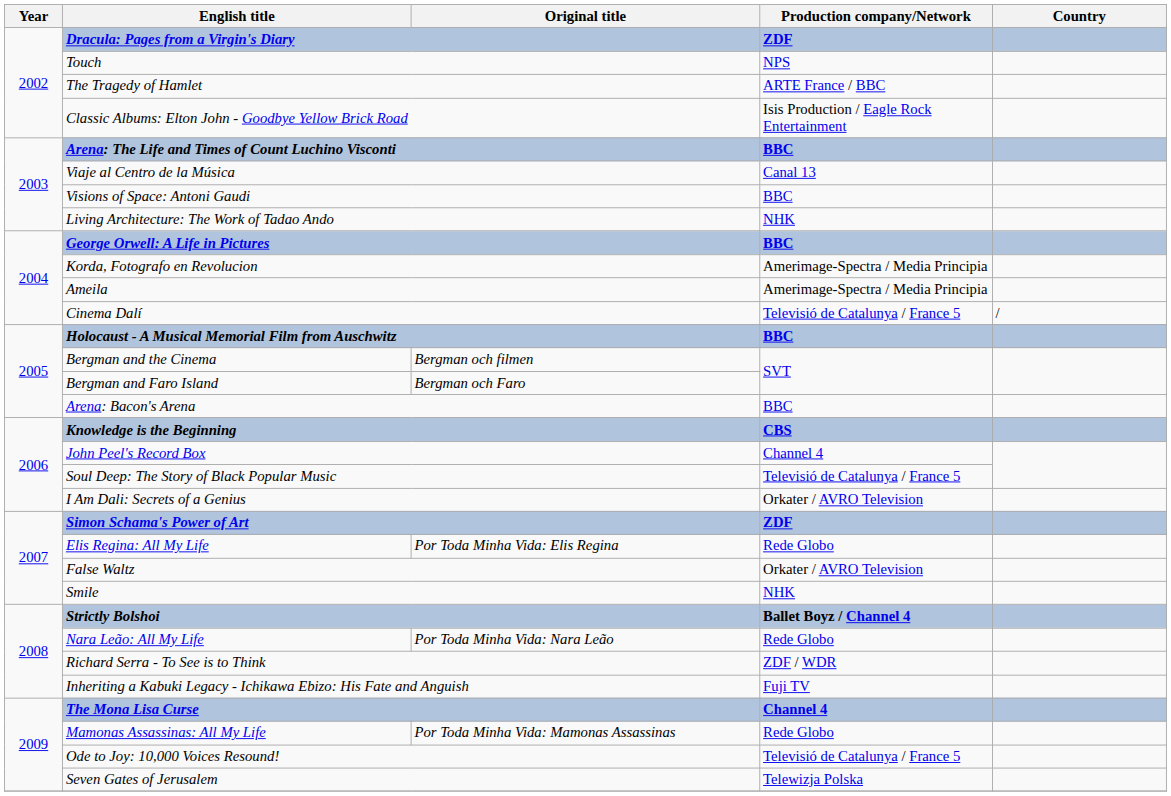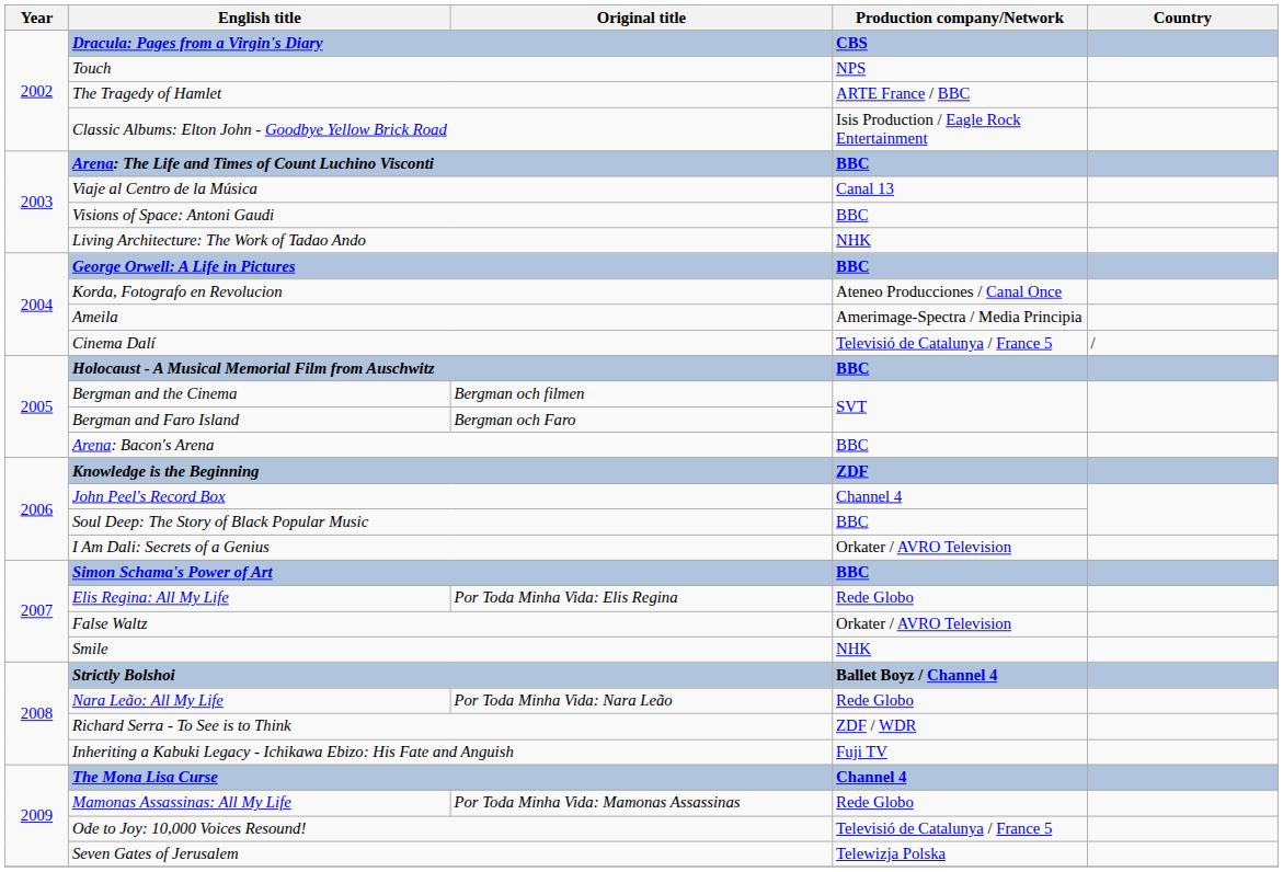Dracula: Pages from a Virgin's Diary | Production company/Network: ZDF -> CBS
Korda, Fotografo en Revolucion | Production company/Network: Amerimage-Spectra / Media Principia -> Ateneo Producciones / Canal Once
Knowledge is the Beginning | Production company/Network: CBS -> ZDF
Soul Deep: The Story of Black Popular Music | Production company/Network: Televisió de Catalunya / France 5 -> BBC
Simon Schama's Power of Art | Production company/Network: ZDF -> BBC
